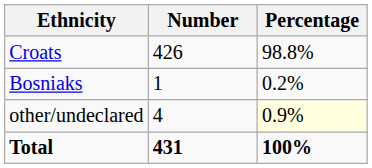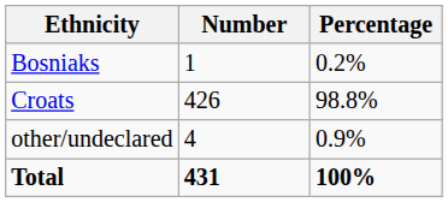rows swapped: Croats <-> Bosniaks
other/undeclared | Percentage: lightyellow background -> no background
